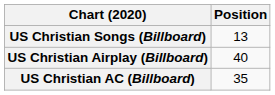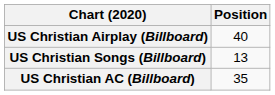rows swapped: US Christian Songs (Billboard) <-> US Christian Airplay (Billboard)
